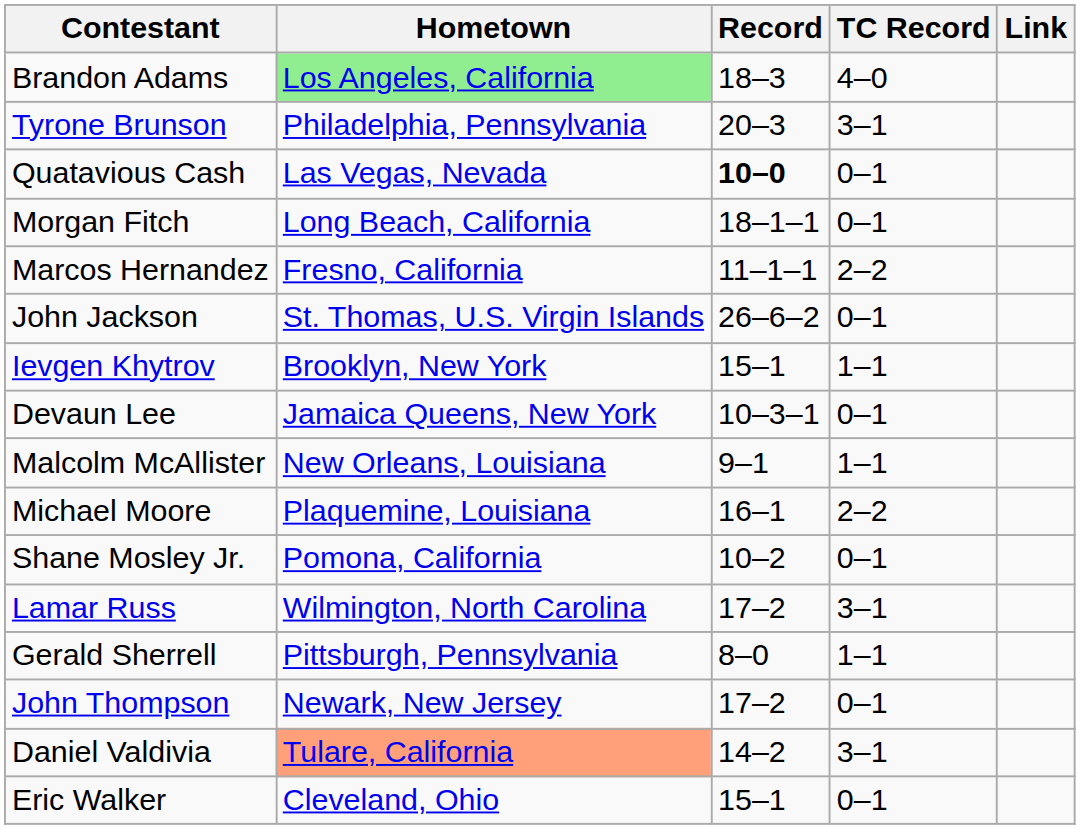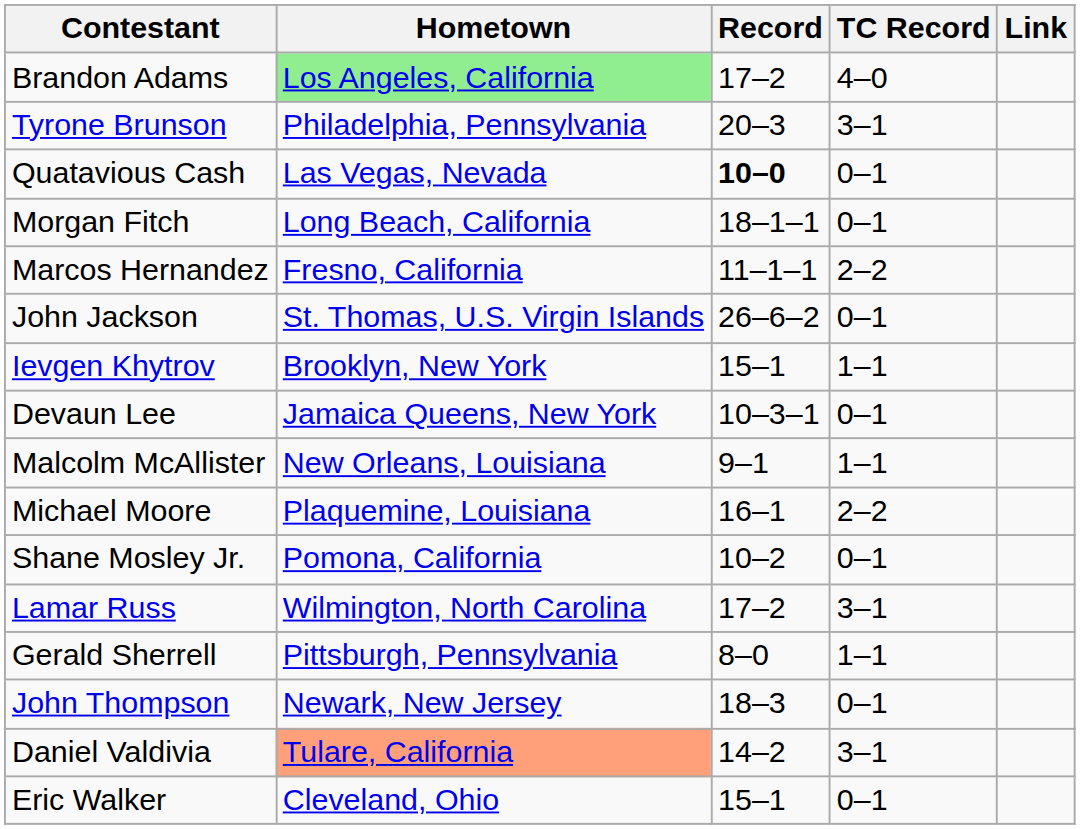Brandon Adams | Record: 18–3 -> 17–2
John Thompson | Record: 17–2 -> 18–3
